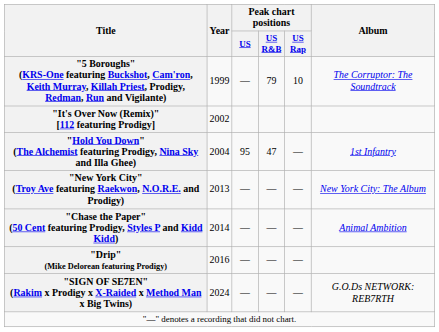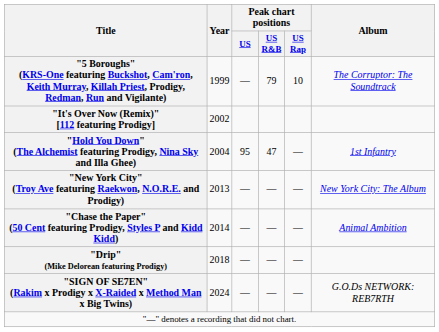"Drip" (Mike Delorean featuring Prodigy) | Year: 2016 -> 2018
